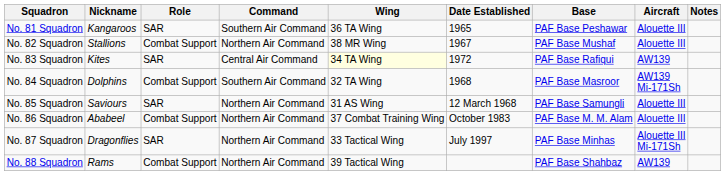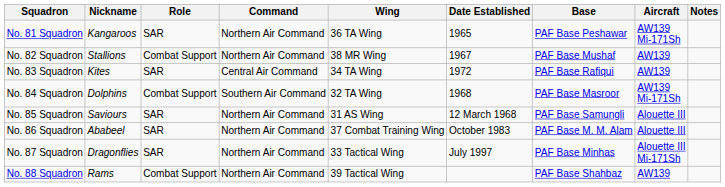No. 81 Squadron | Command: Southern Air Command -> Northern Air Command
No. 81 Squadron | Aircraft: Alouette III -> AW139 Mi-171Sh
No. 82 Squadron | Aircraft: Alouette III -> AW139
No. 83 Squadron | Wing: lightyellow background -> no background
No. 86 Squadron | Role: Combat Support -> SAR
